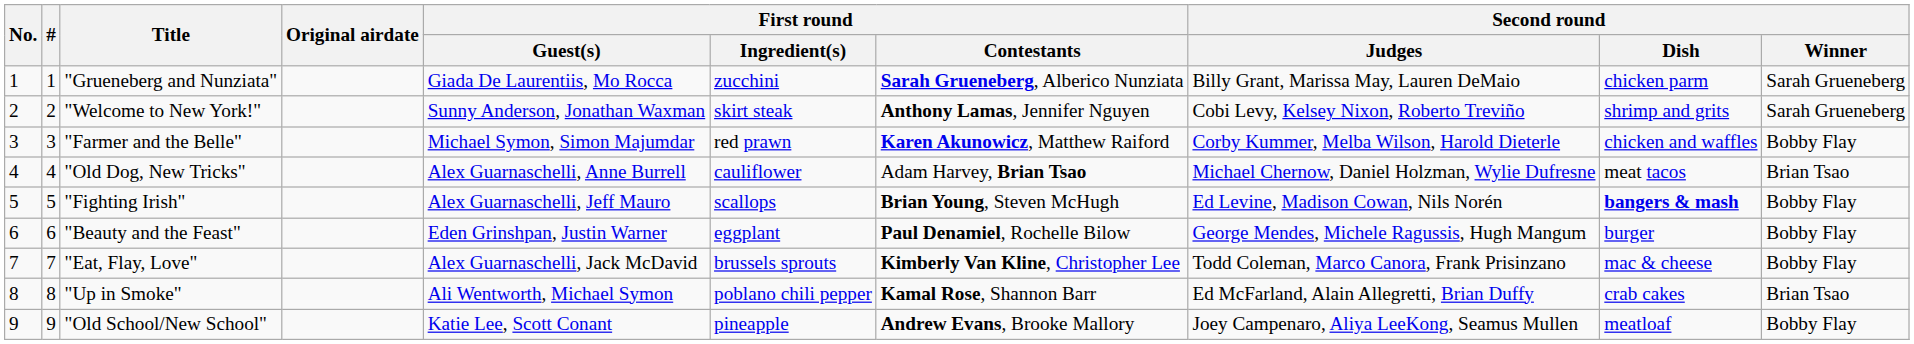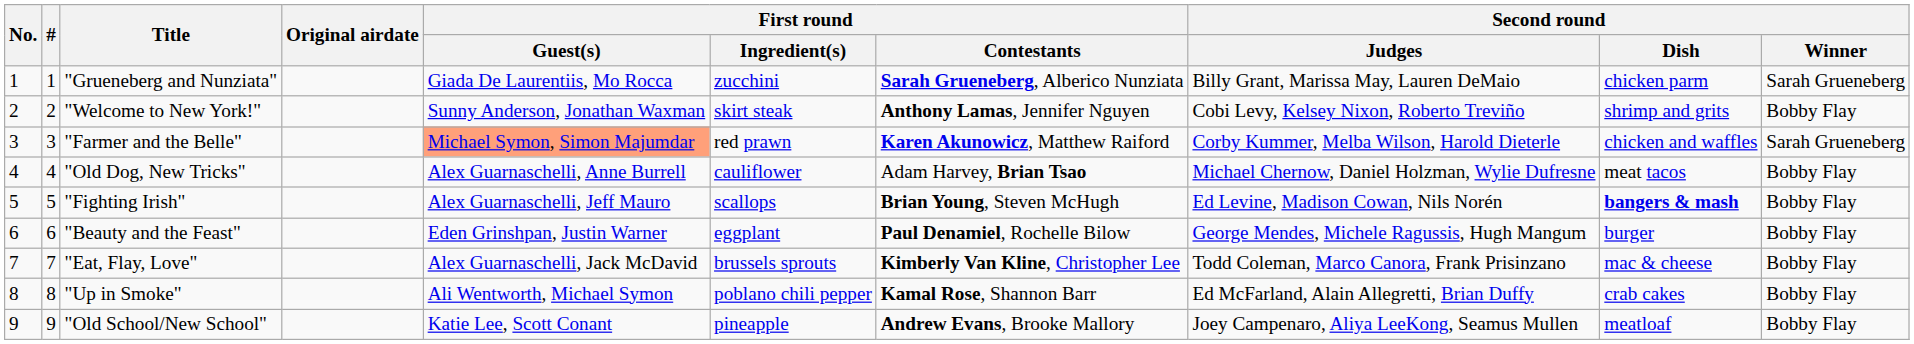"Welcome to New York!" | Second round / Winner: Sarah Grueneberg -> Bobby Flay
"Farmer and the Belle" | First round / Guest(s): no background -> lightsalmon background
"Farmer and the Belle" | Second round / Winner: Bobby Flay -> Sarah Grueneberg
"Old Dog, New Tricks" | Second round / Winner: Brian Tsao -> Bobby Flay
"Up in Smoke" | Second round / Winner: Brian Tsao -> Bobby Flay
